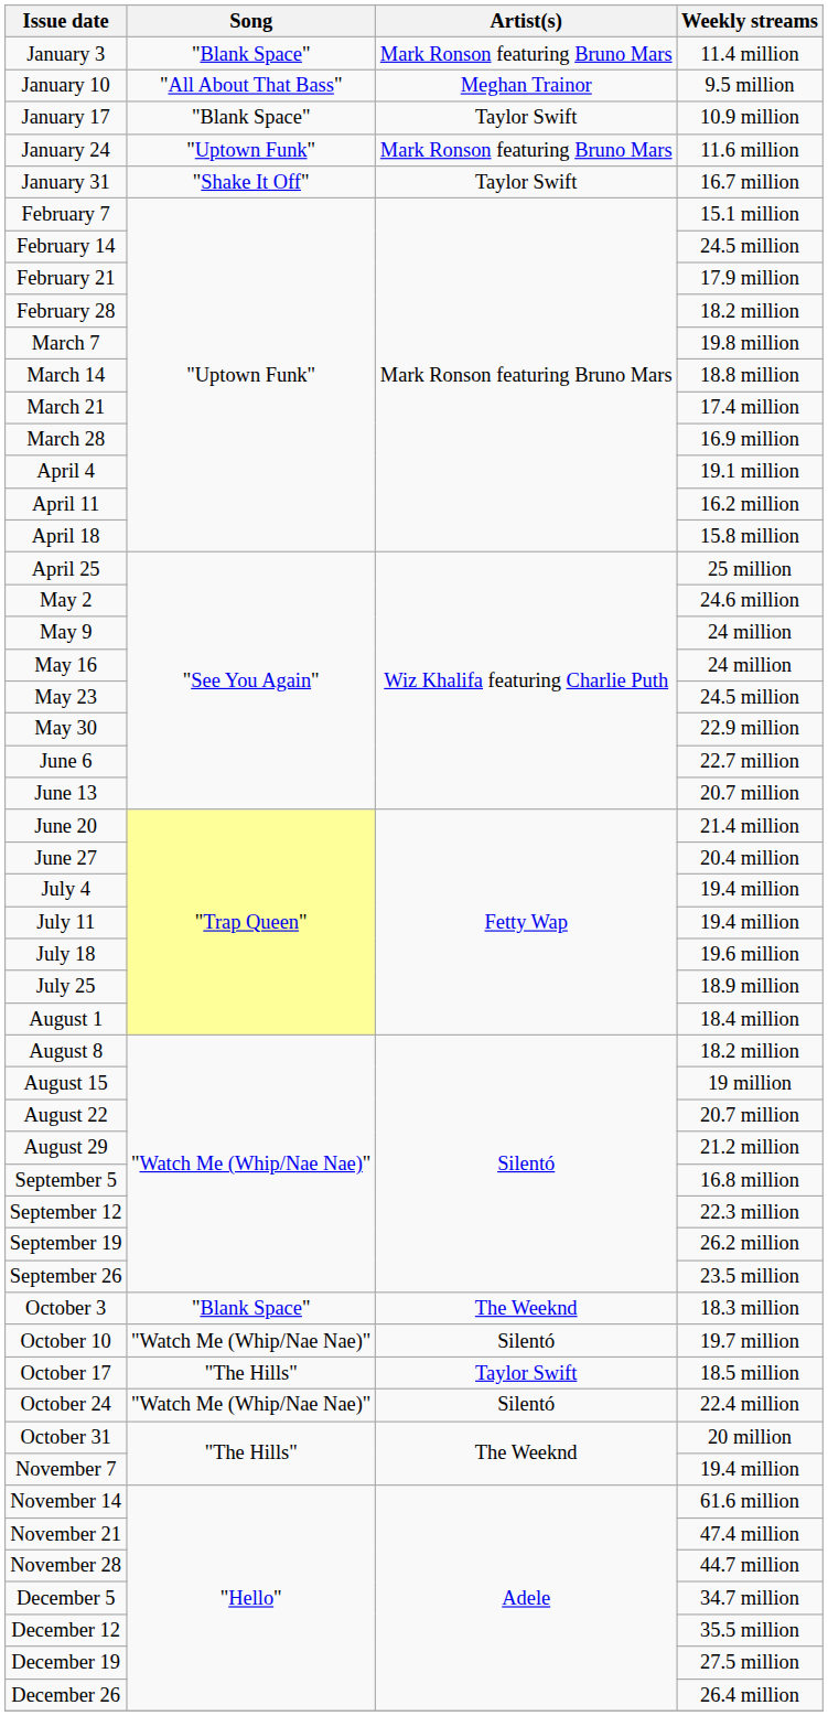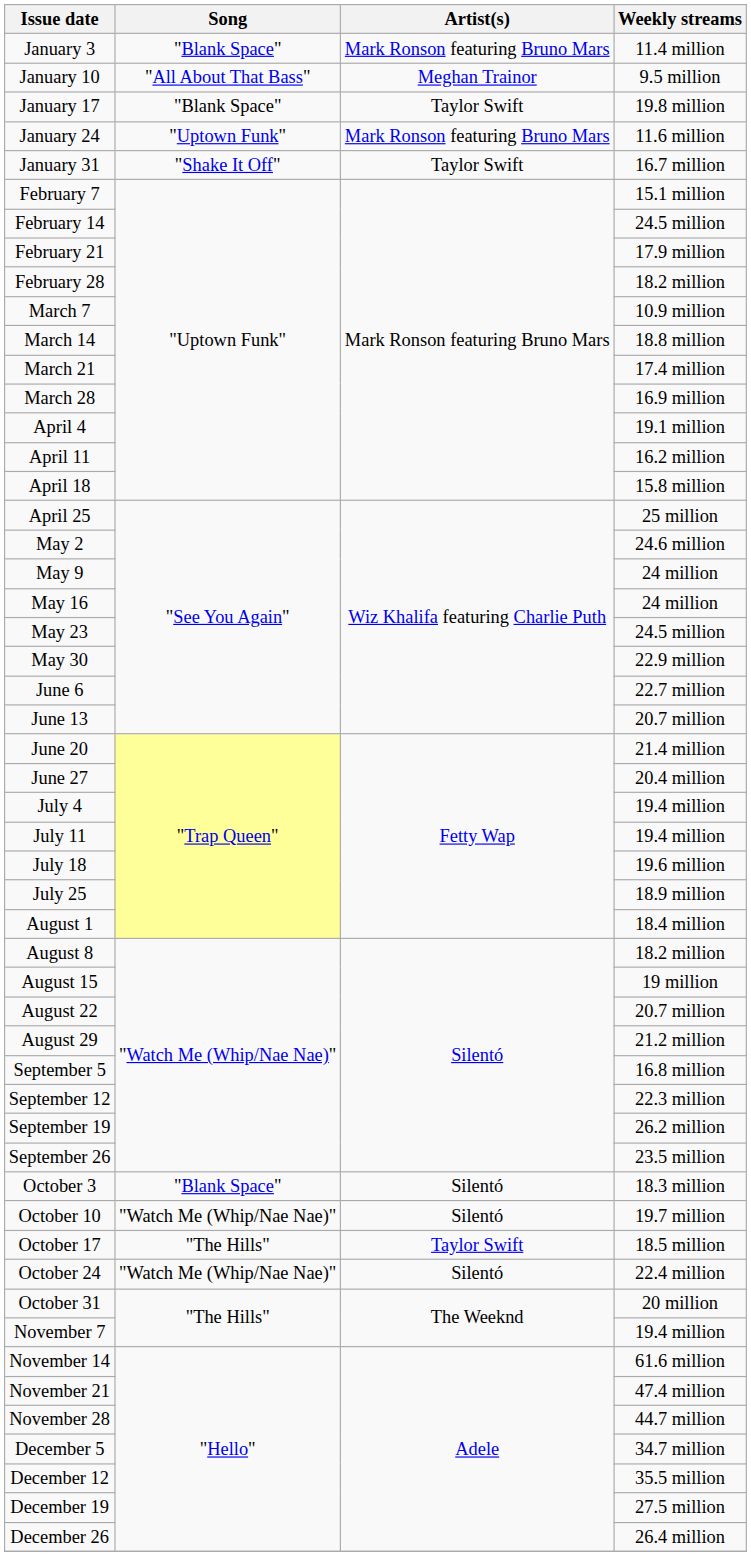January 17 | Weekly streams: 10.9 million -> 19.8 million
March 7 | Weekly streams: 19.8 million -> 10.9 million
October 3 | Artist(s): The Weeknd -> Silentó
